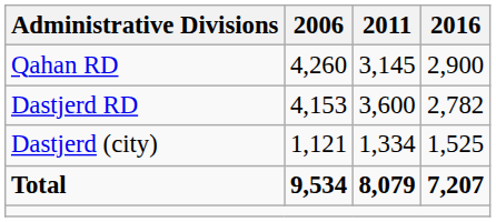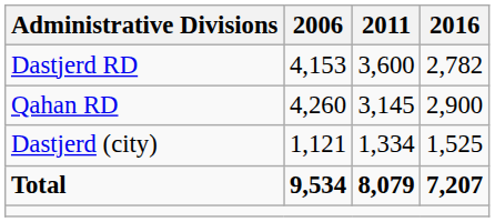rows swapped: Dastjerd RD <-> Qahan RD
